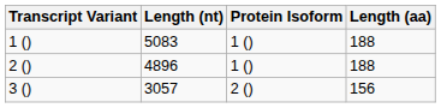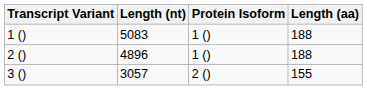3 () | Length (aa): 156 -> 155
